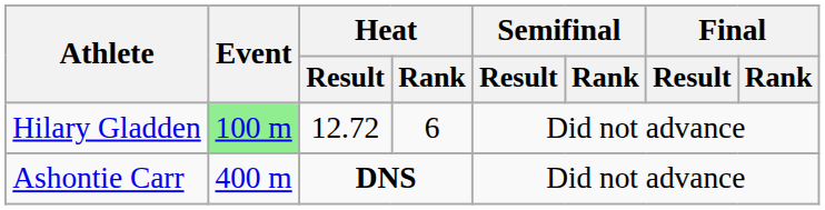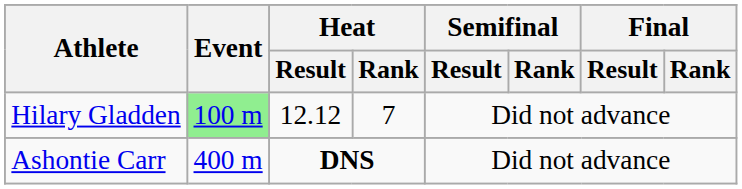Hilary Gladden | Heat / Result: 12.72 -> 12.12
Hilary Gladden | Heat / Rank: 6 -> 7
